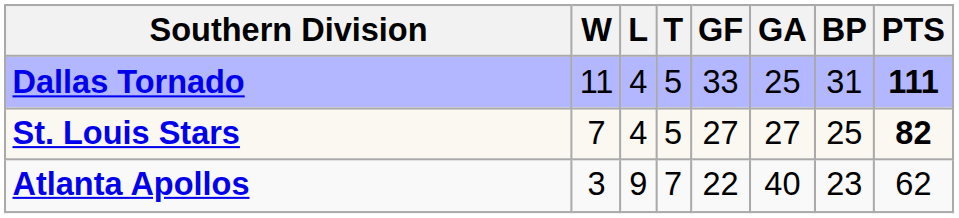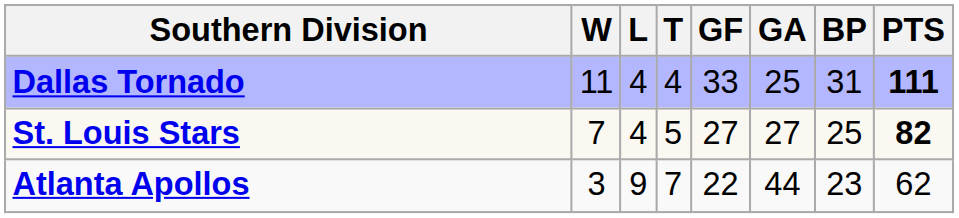Dallas Tornado | T: 5 -> 4
Atlanta Apollos | GA: 40 -> 44
